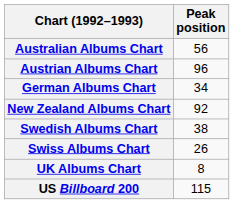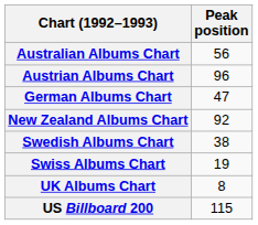German Albums Chart | Peak position: 34 -> 47
Swiss Albums Chart | Peak position: 26 -> 19
